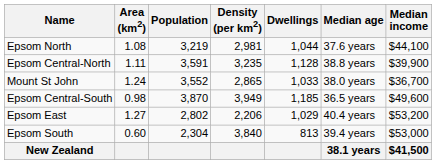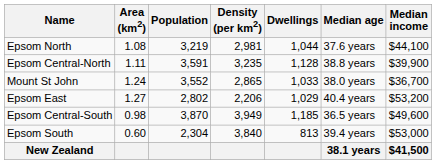rows swapped: Epsom Central-South <-> Epsom East
